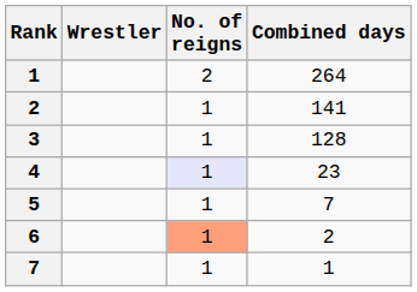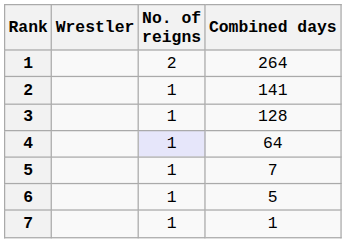4 | Combined days: 23 -> 64
6 | No. of reigns: lightsalmon background -> no background
6 | Combined days: 2 -> 5
